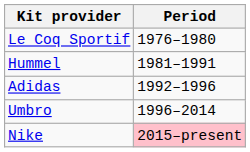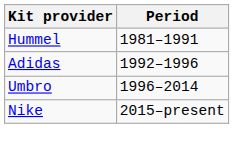- row: Le Coq Sportif | 1976–1980
Nike | Period: pink background -> no background
